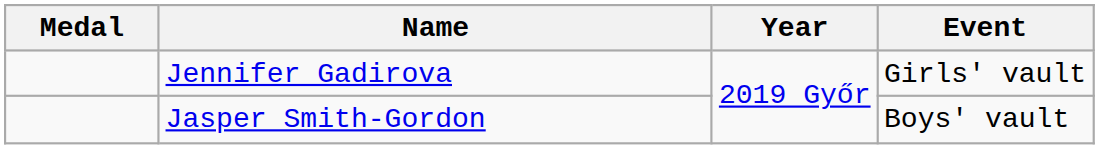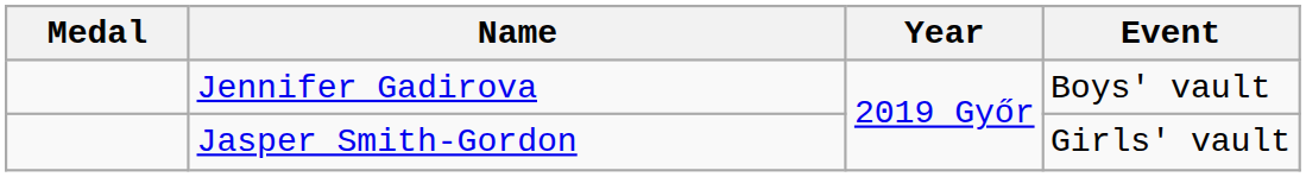Jennifer Gadirova | Event: Girls' vault -> Boys' vault
Jasper Smith-Gordon | Event: Boys' vault -> Girls' vault
